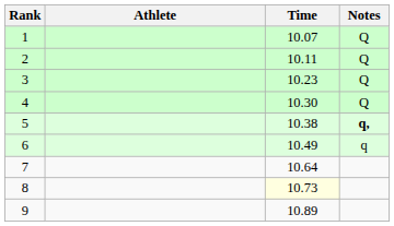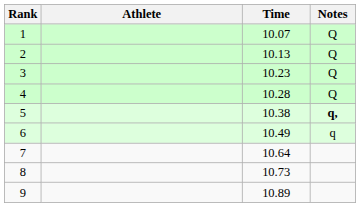2 | Time: 10.11 -> 10.13
4 | Time: 10.30 -> 10.28
8 | Time: lightyellow background -> no background
